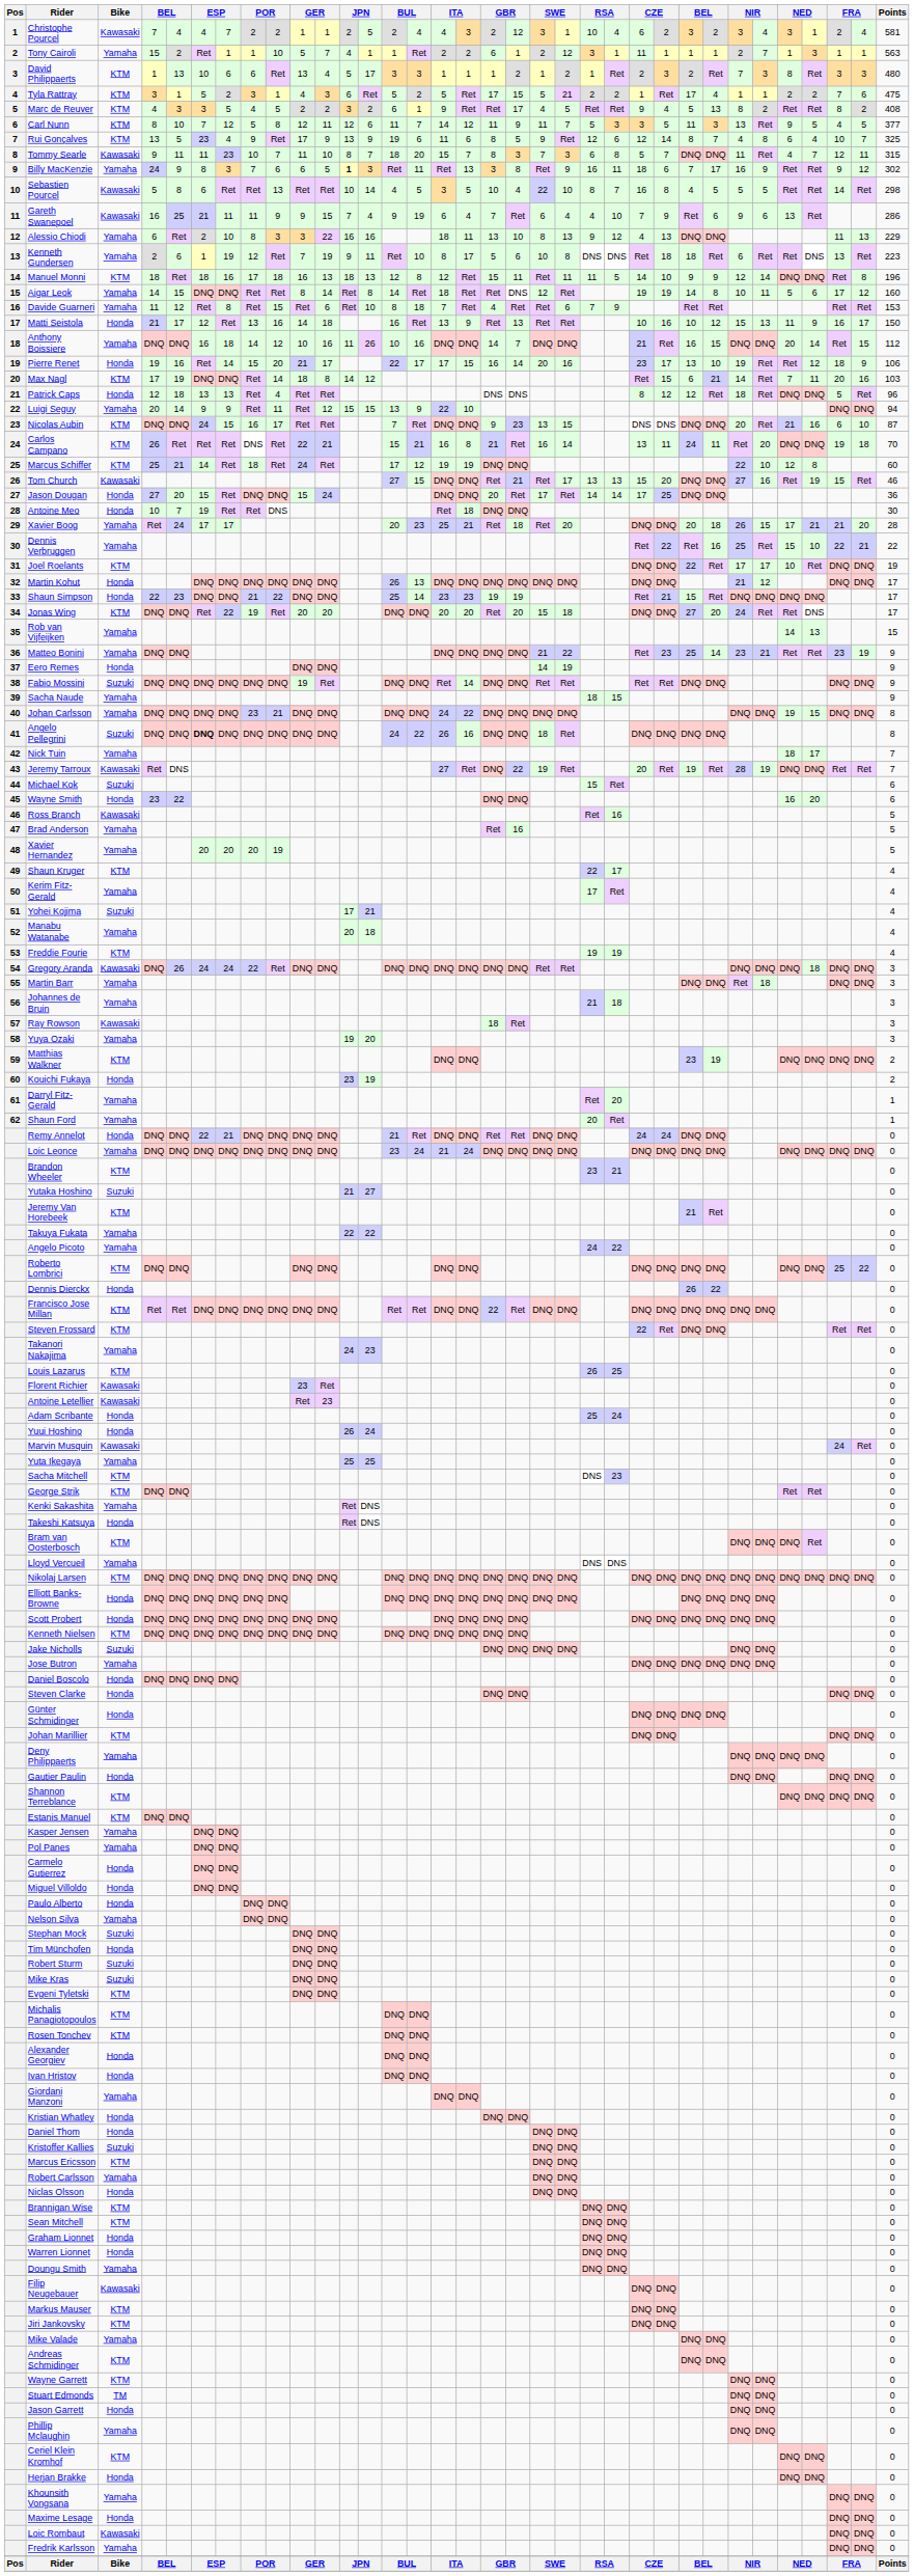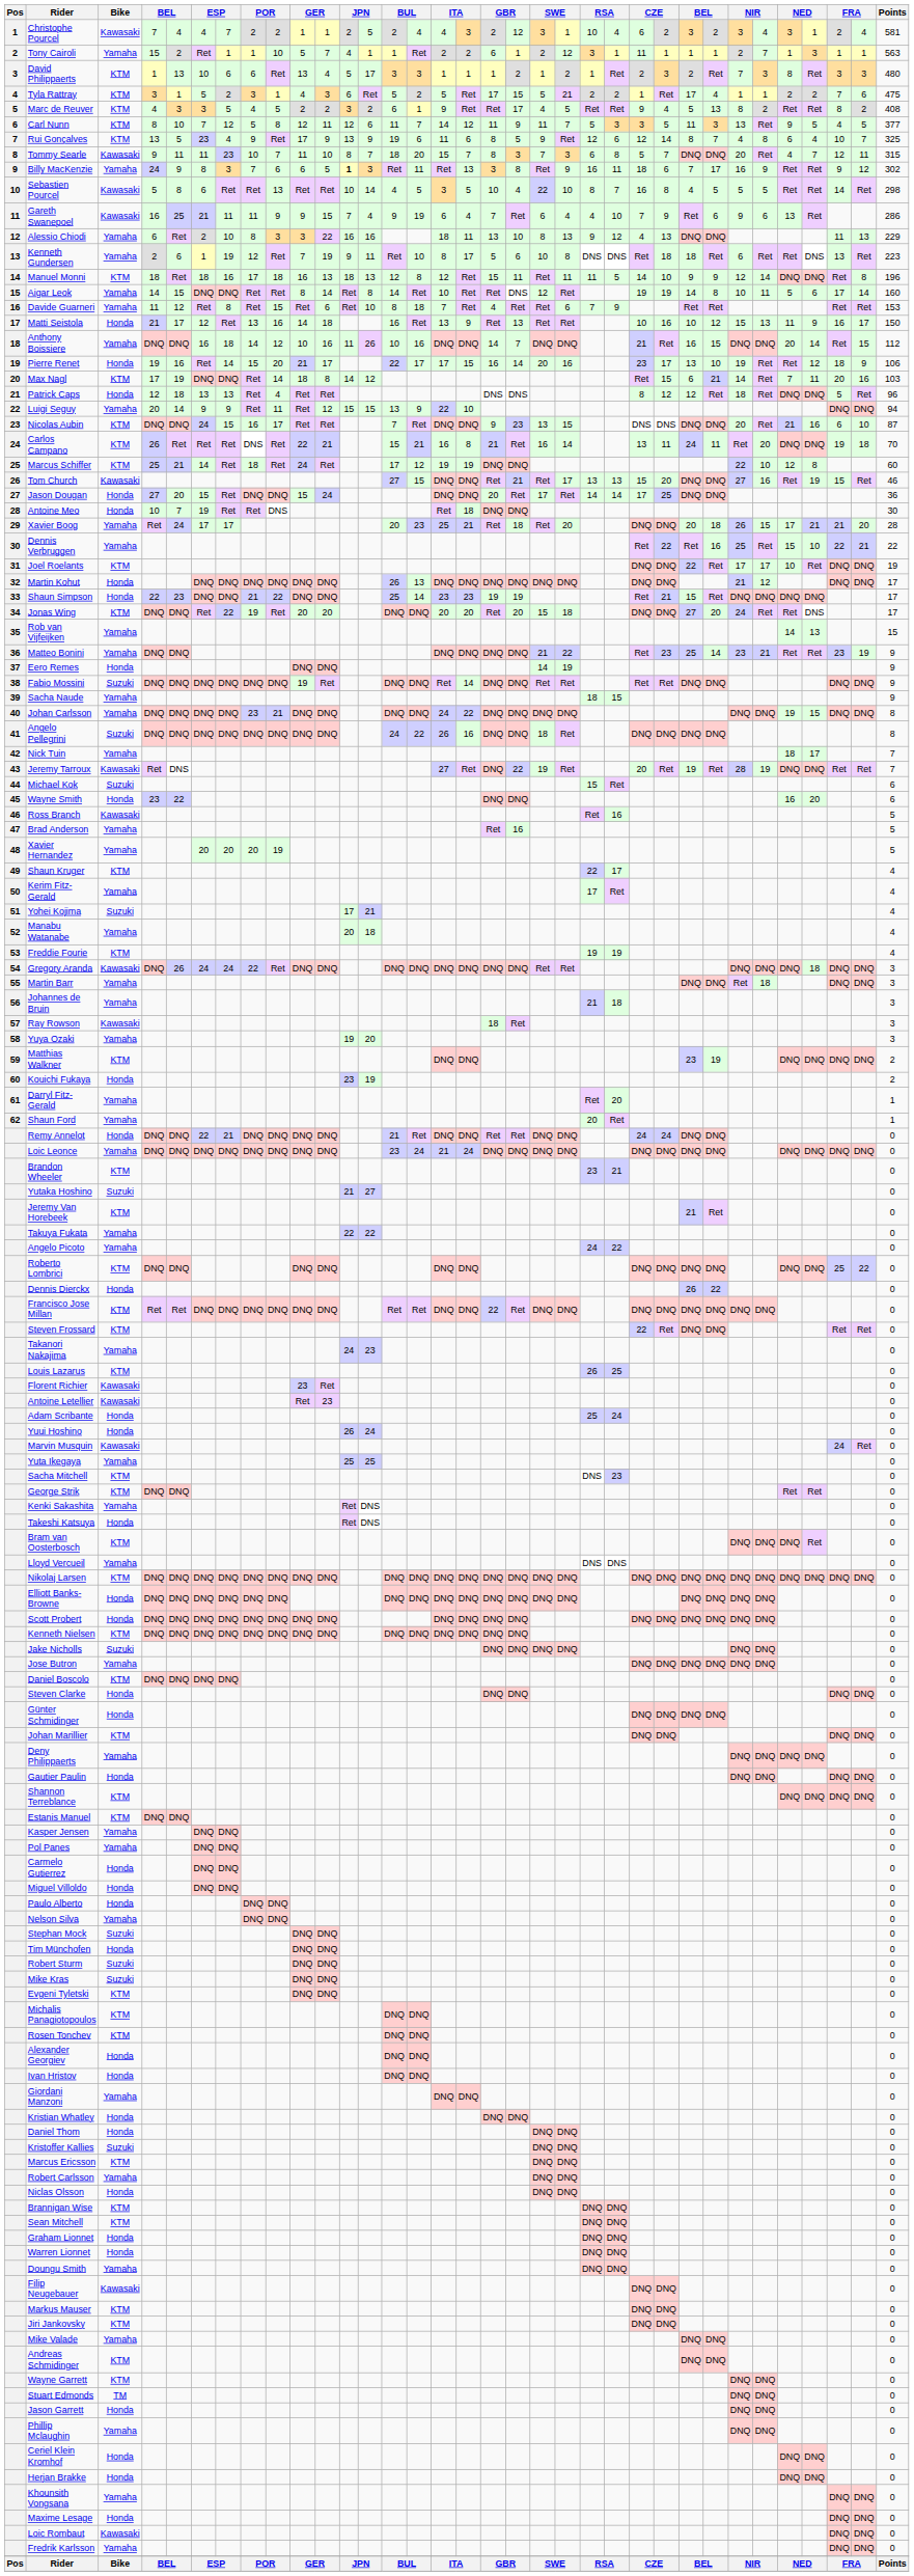Tommy Searle | column 28: 11 -> 20
Aigar Leok | column 16: 18 -> 10
Aigar Leok | column 33: 12 -> 14
Angelo Pellegrini | column 6: bold -> normal
Daniel Boscolo | Bike: Honda -> KTM
Ceriel Klein Kromhof | Bike: KTM -> Honda
